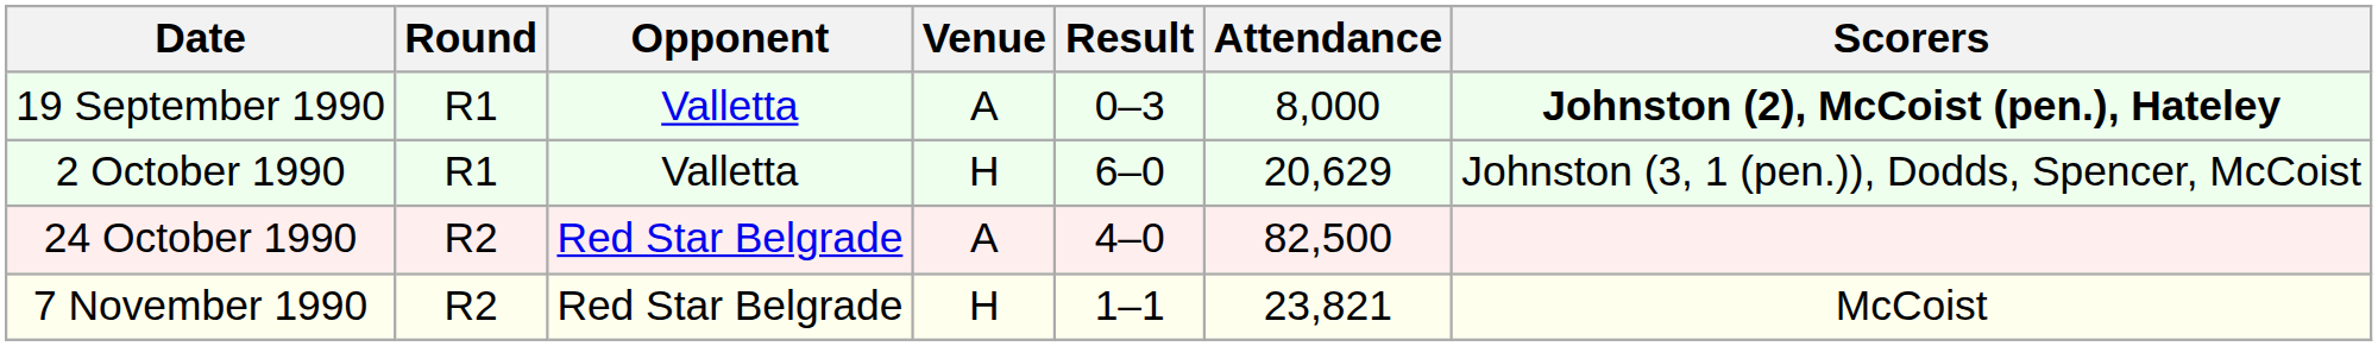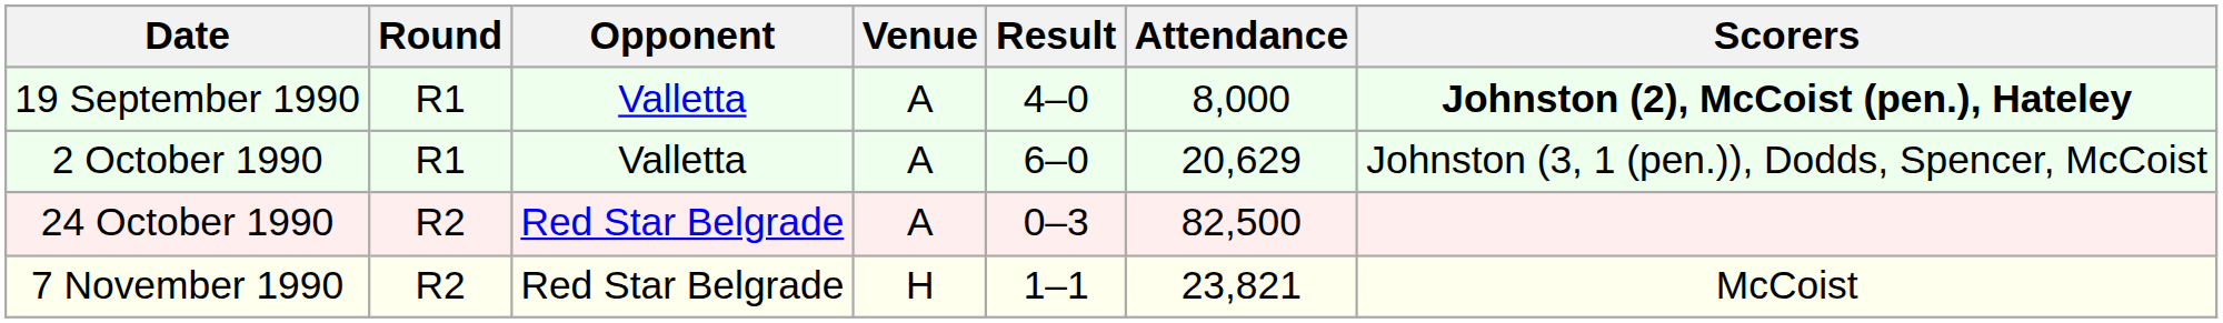19 September 1990 | Result: 0–3 -> 4–0
2 October 1990 | Venue: H -> A
24 October 1990 | Result: 4–0 -> 0–3
